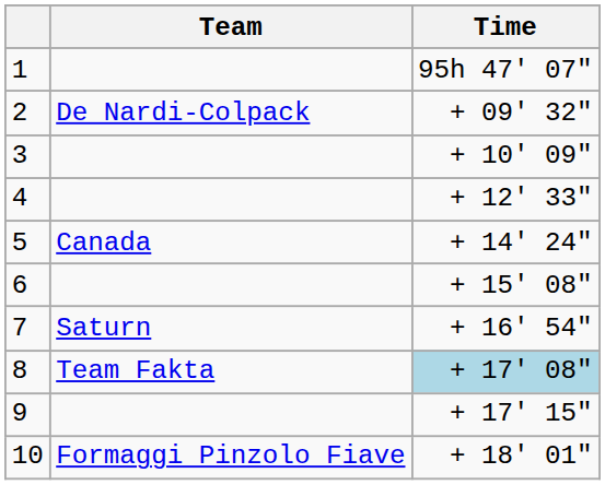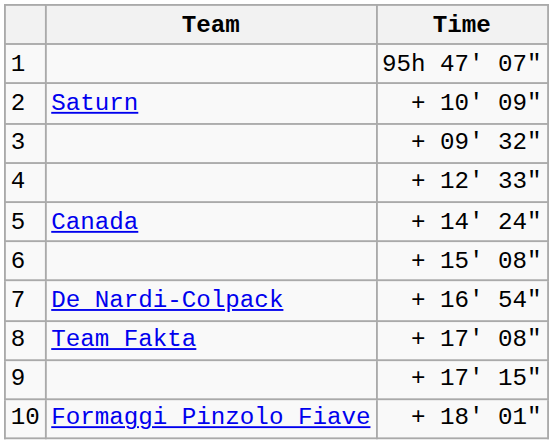2 | Team: De Nardi-Colpack -> Saturn
2 | Time: + 09' 32" -> + 10' 09"
3 | Time: + 10' 09" -> + 09' 32"
7 | Team: Saturn -> De Nardi-Colpack
8 | Time: lightblue background -> no background
